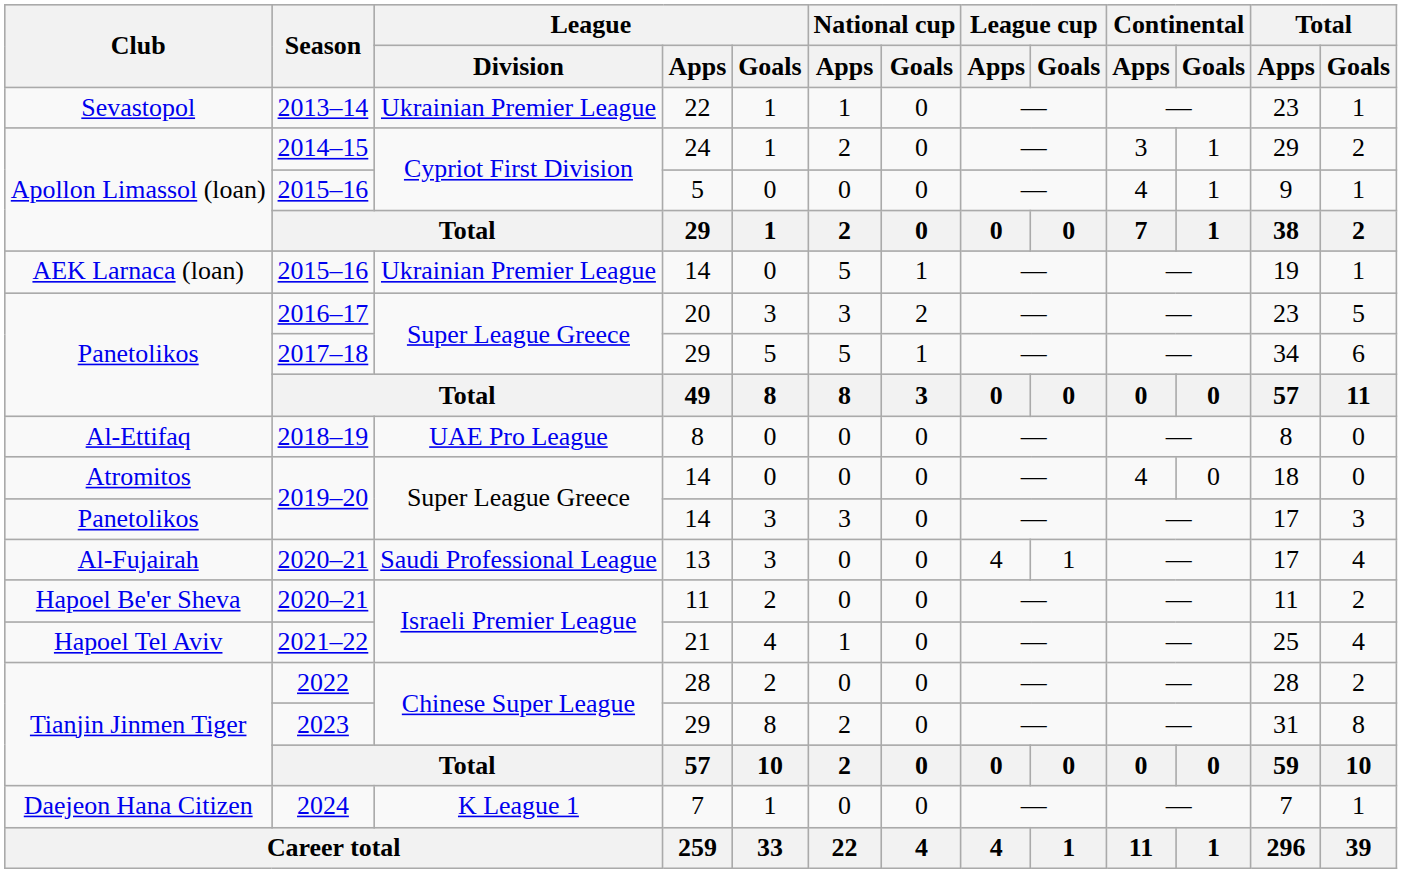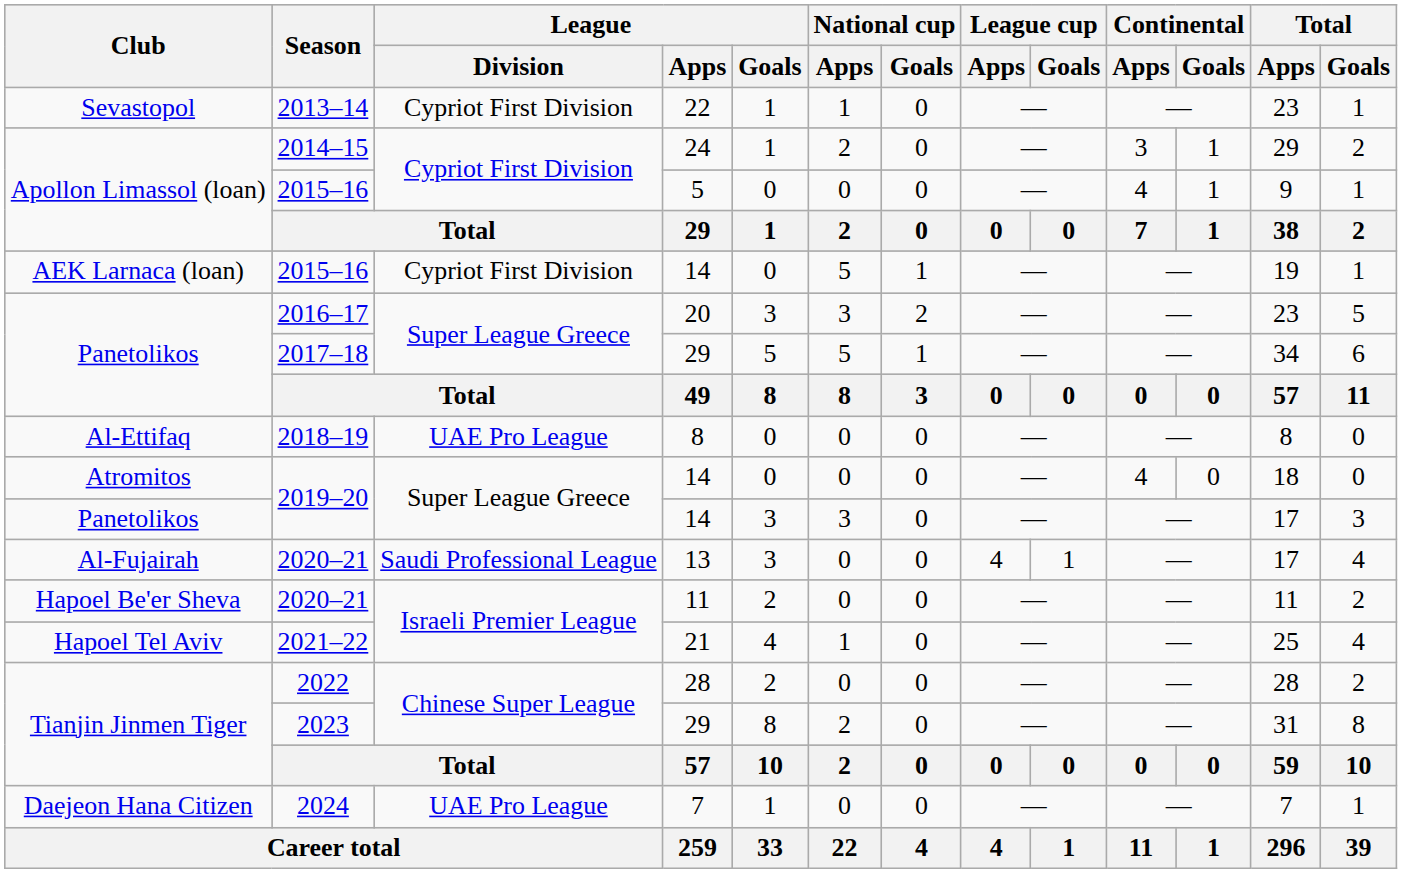2013–14 | League / Division: Ukrainian Premier League -> Cypriot First Division
AEK Larnaca (loan) / 2015–16 | League / Division: Ukrainian Premier League -> Cypriot First Division
2024 | League / Division: K League 1 -> UAE Pro League
